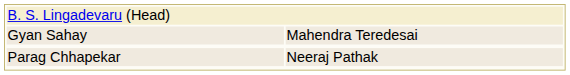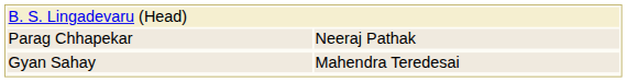rows swapped: Gyan Sahay <-> Parag Chhapekar
